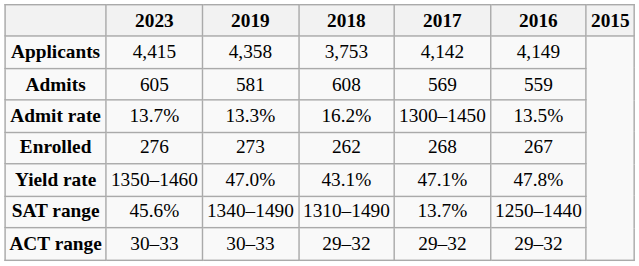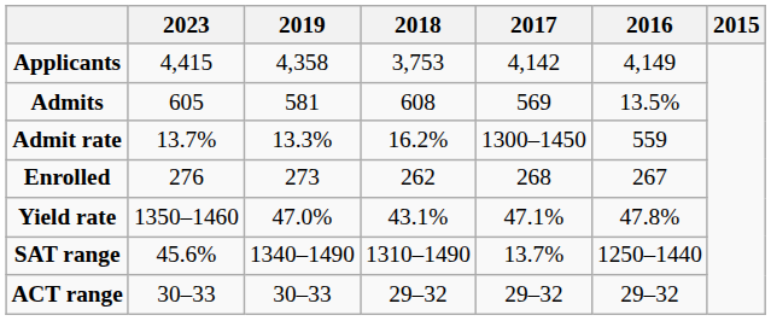Admits | 2016: 559 -> 13.5%
Admit rate | 2016: 13.5% -> 559
